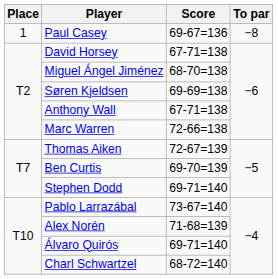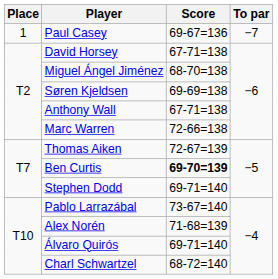Paul Casey | To par: −8 -> −7
Ben Curtis | Score: normal -> bold
